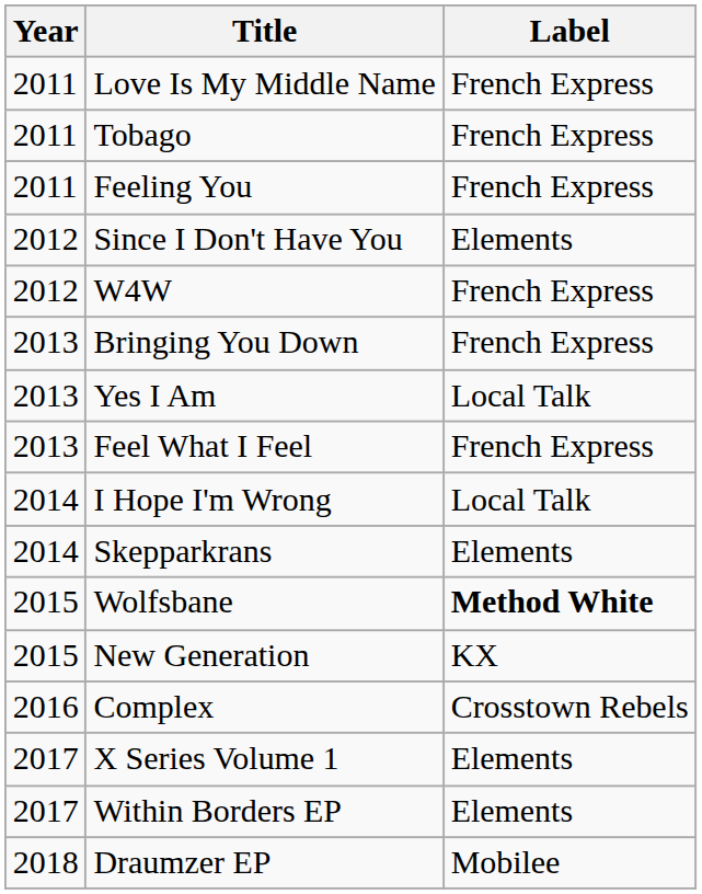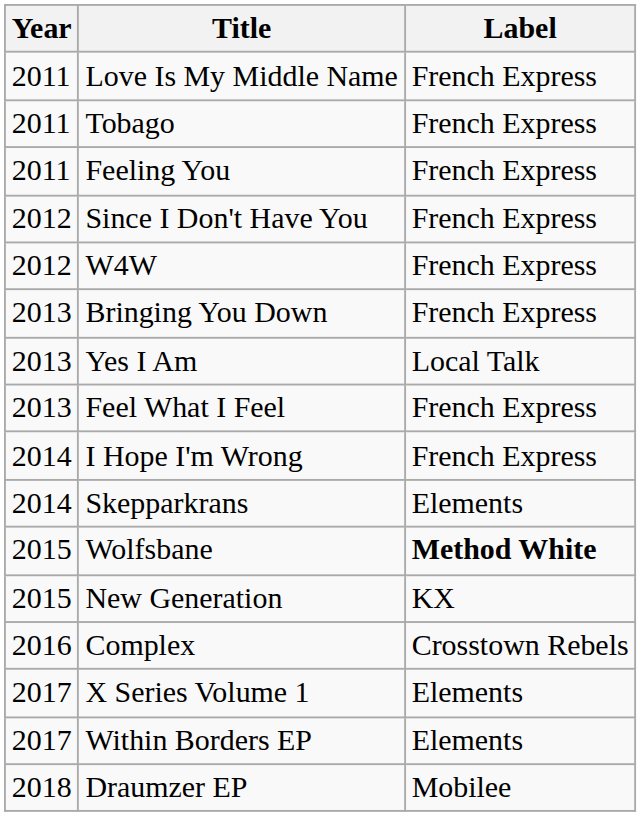Since I Don't Have You | Label: Elements -> French Express
I Hope I'm Wrong | Label: Local Talk -> French Express
